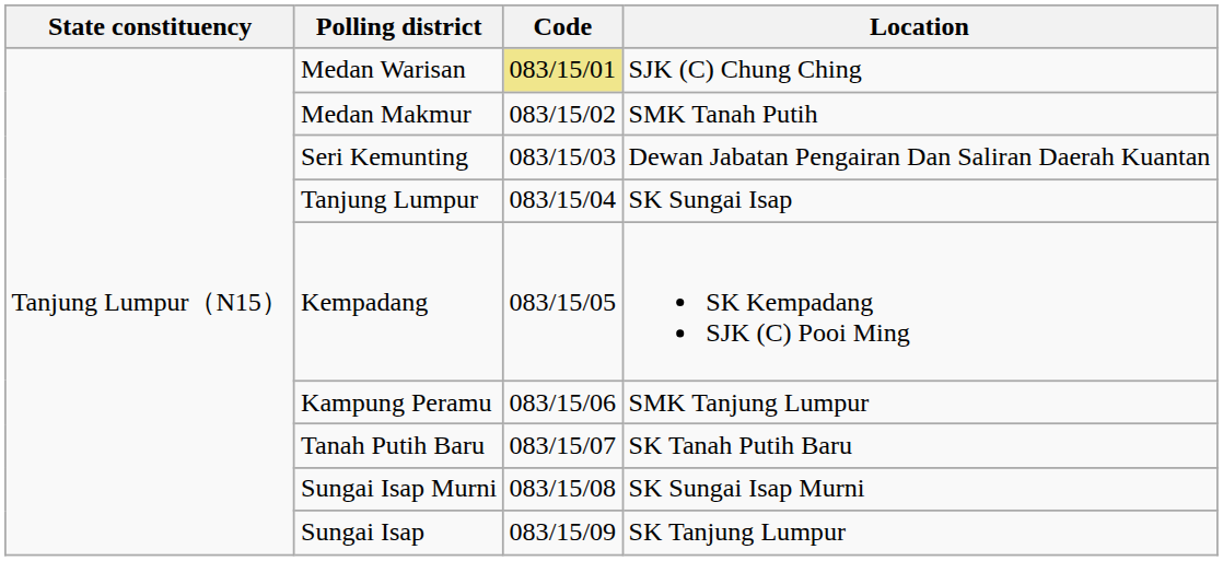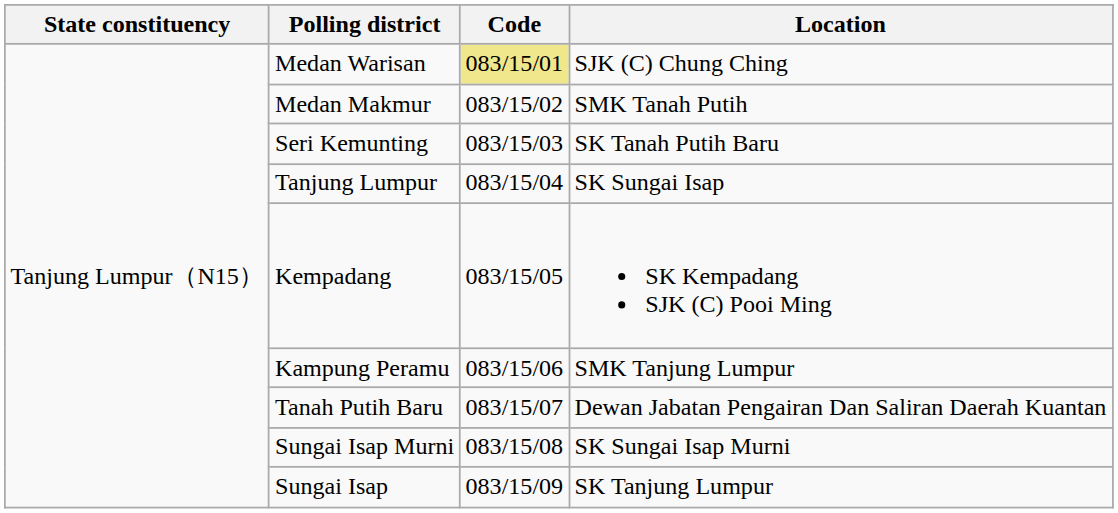Seri Kemunting | Location: Dewan Jabatan Pengairan Dan Saliran Daerah Kuantan -> SK Tanah Putih Baru
Tanah Putih Baru | Location: SK Tanah Putih Baru -> Dewan Jabatan Pengairan Dan Saliran Daerah Kuantan
